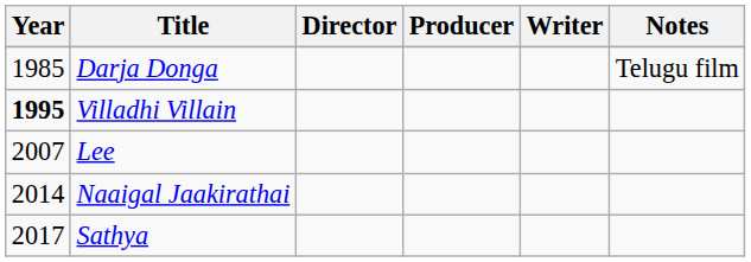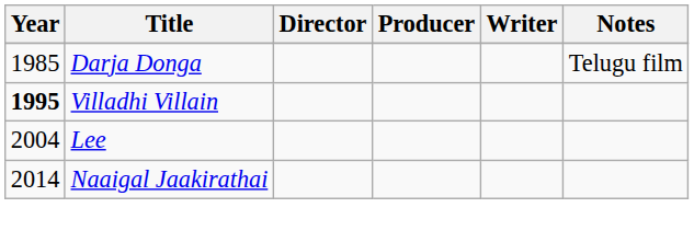Lee | Year: 2007 -> 2004
- row: 2017 | Sathya
